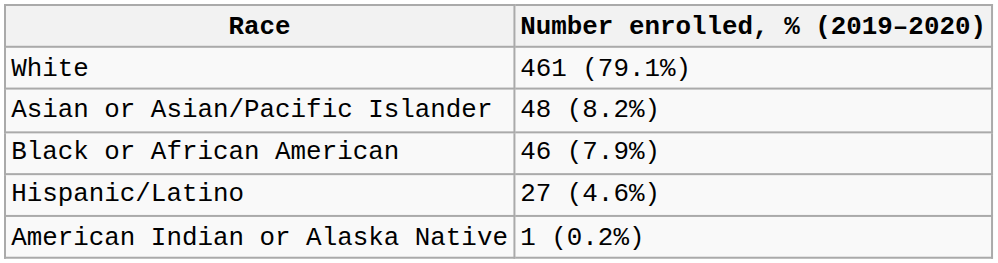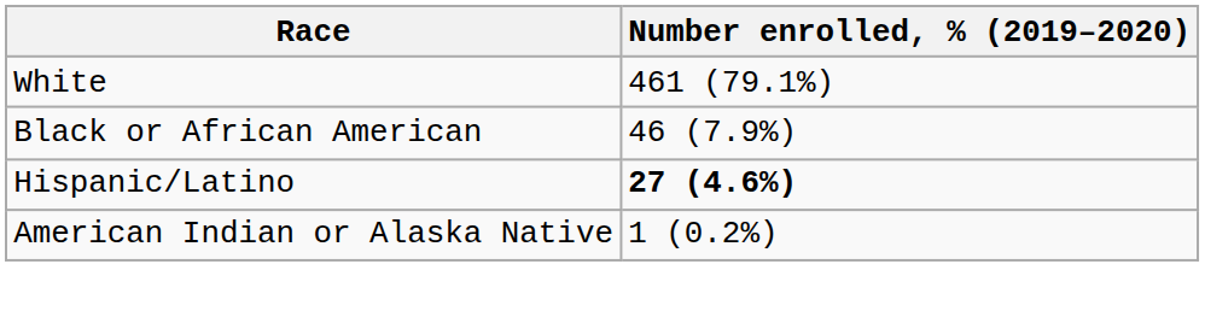- row: Asian or Asian/Pacific Islander | 48 (8.2%)
Hispanic/Latino | Number enrolled, % (2019–2020): normal -> bold
